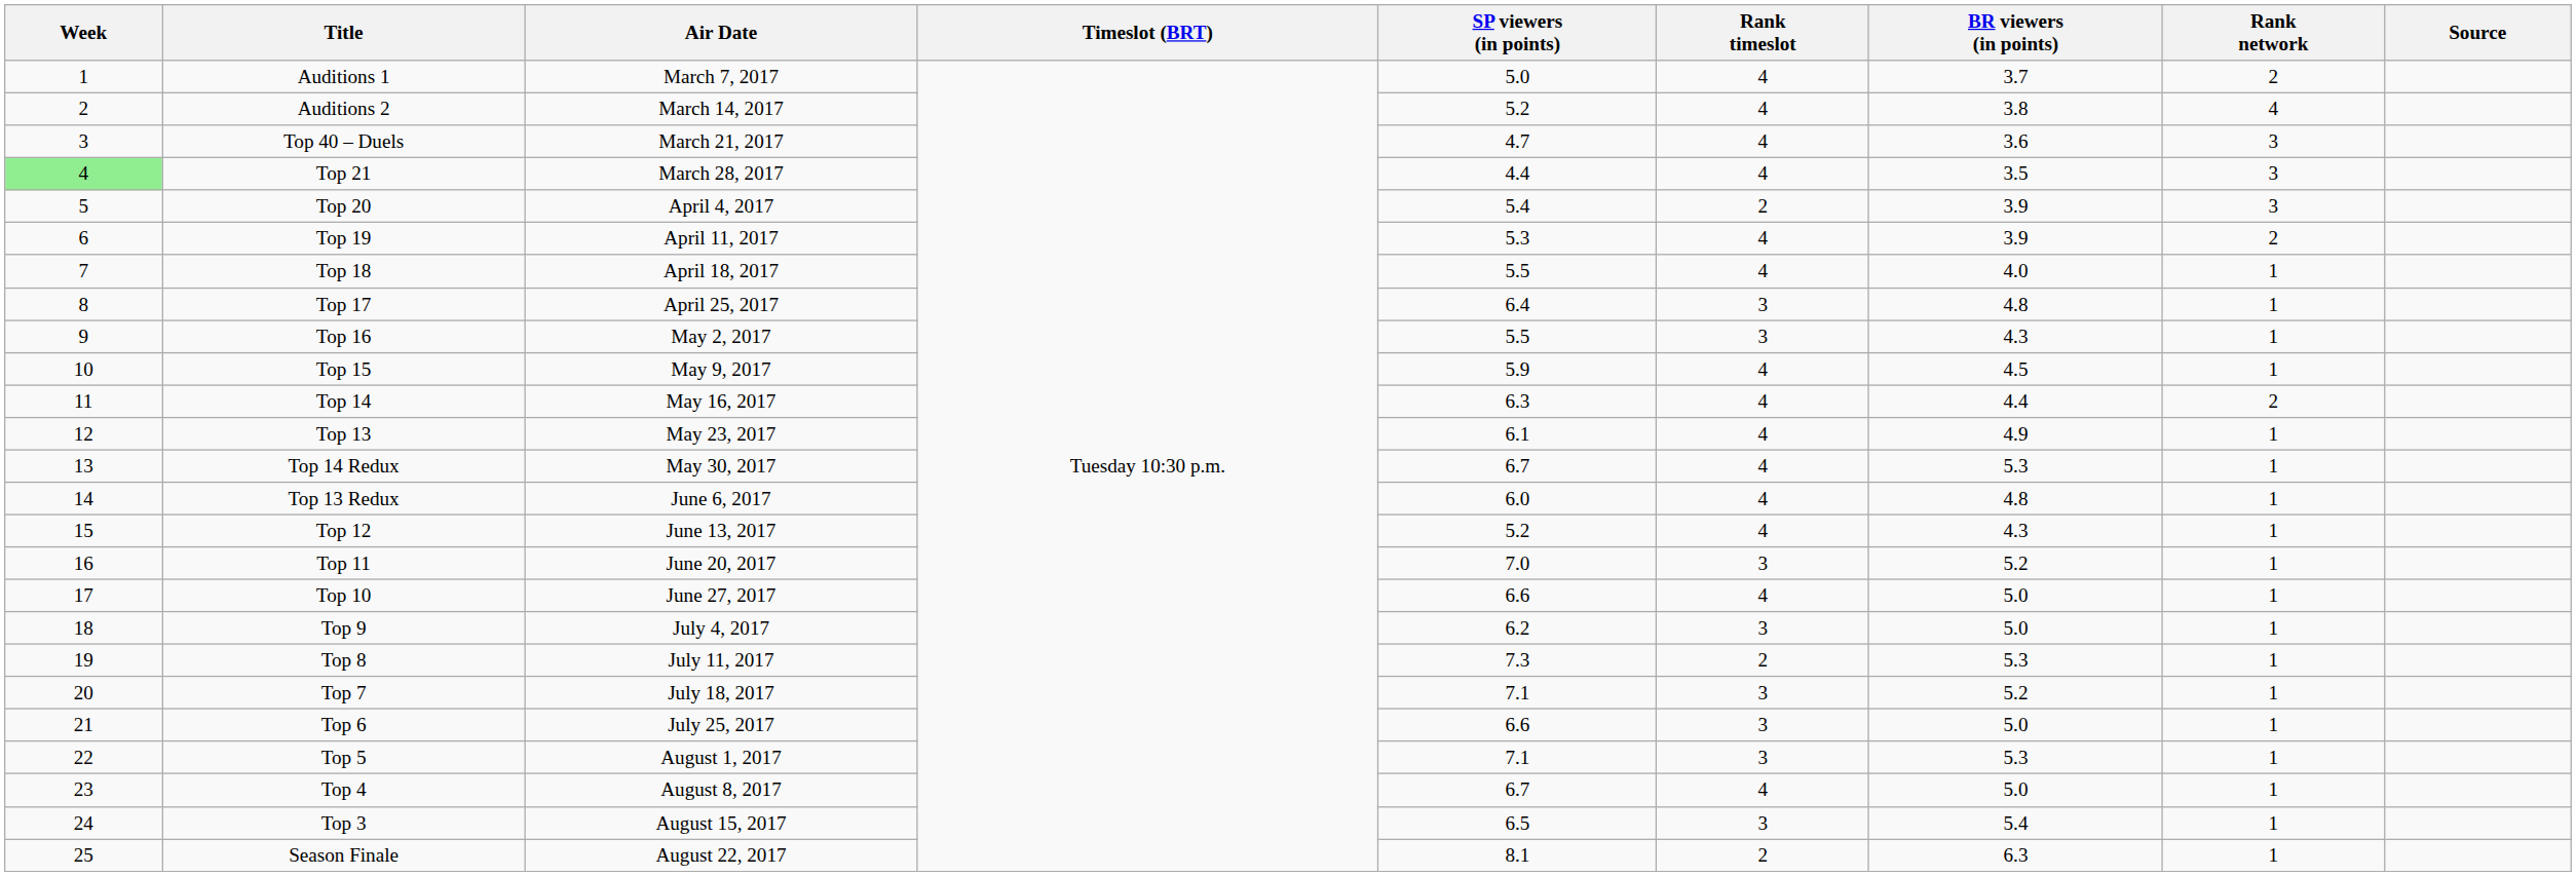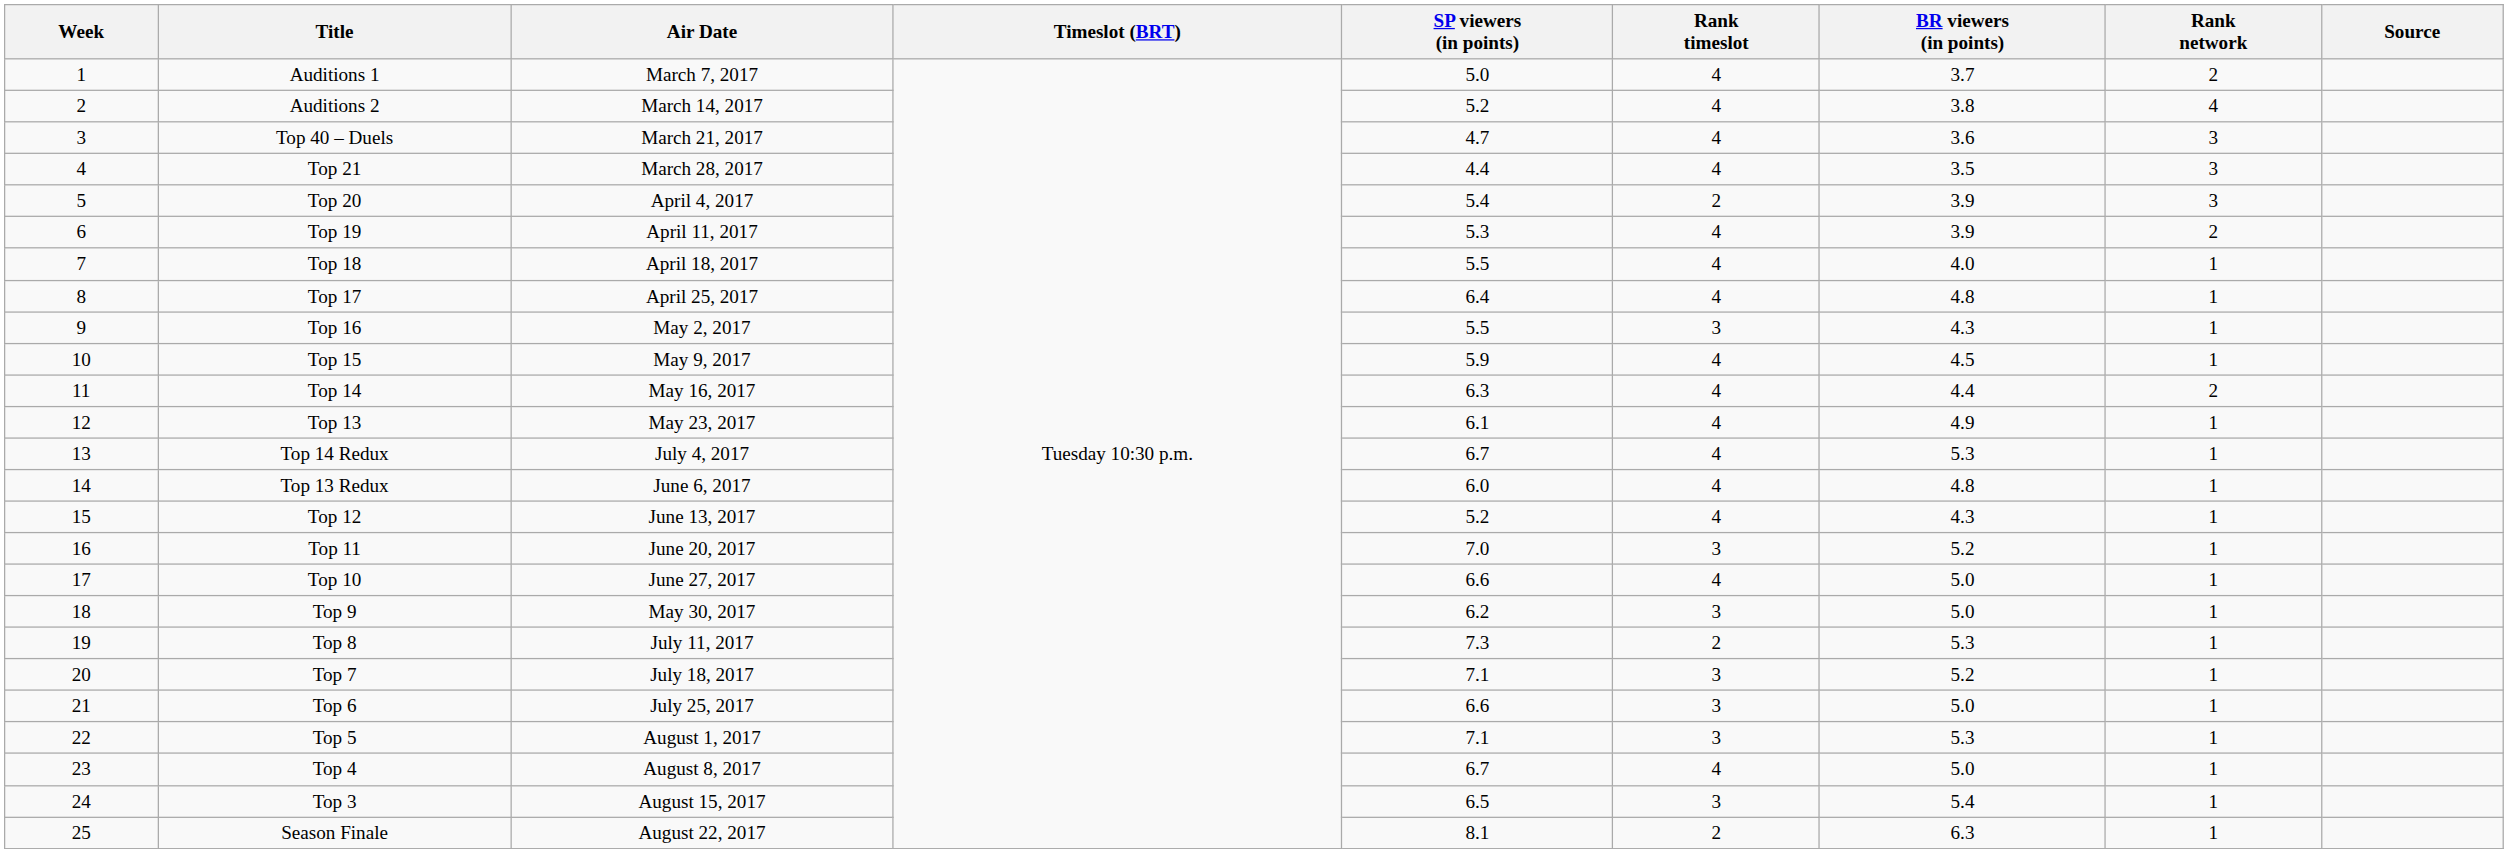Top 21 | Week: lightgreen background -> no background
Top 17 | Rank timeslot: 3 -> 4
Top 14 Redux | Air Date: May 30, 2017 -> July 4, 2017
Top 9 | Air Date: July 4, 2017 -> May 30, 2017
